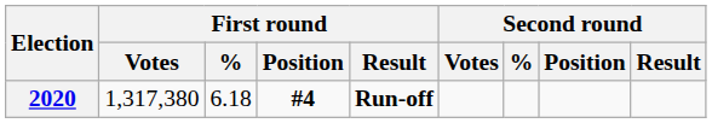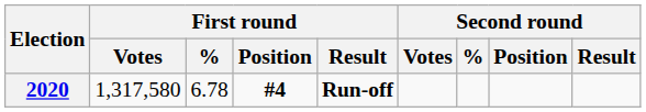2020 | First round / Votes: 1,317,380 -> 1,317,580
2020 | First round / %: 6.18 -> 6.78
